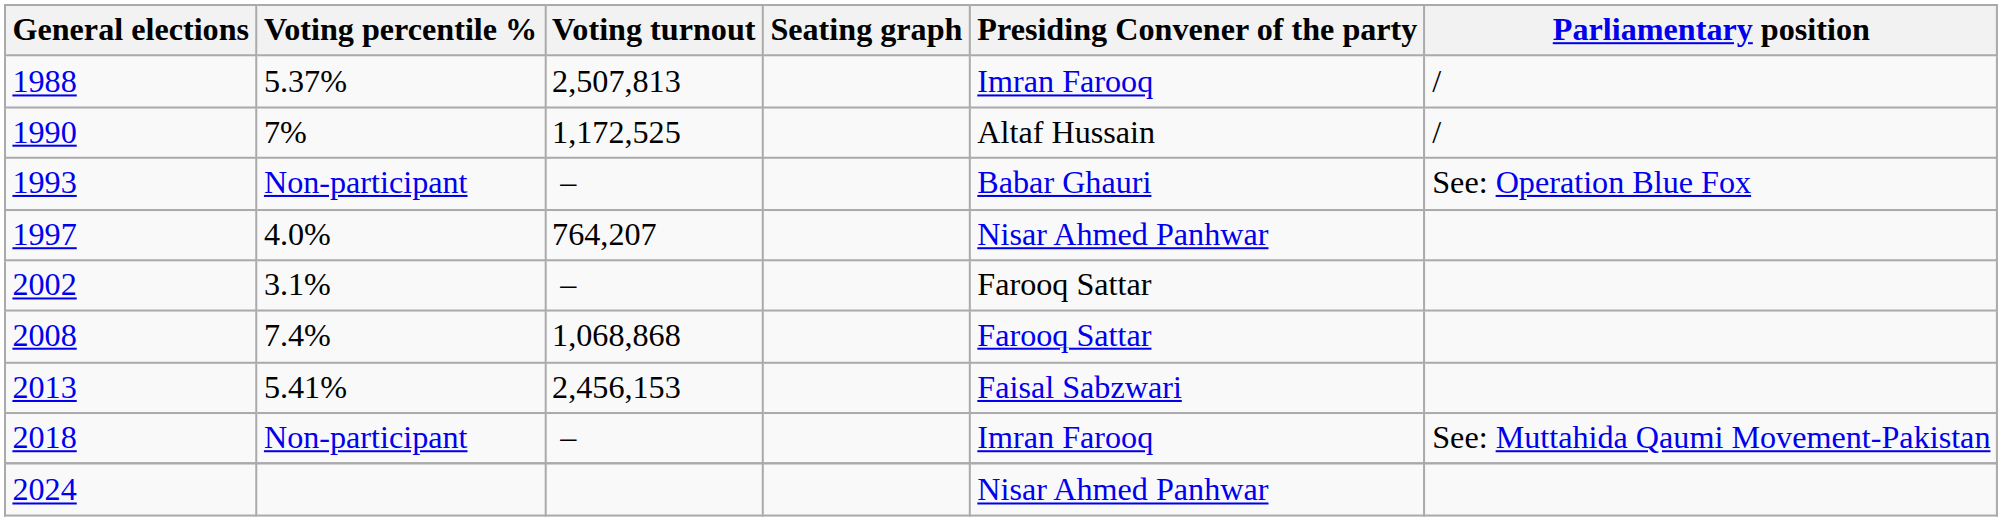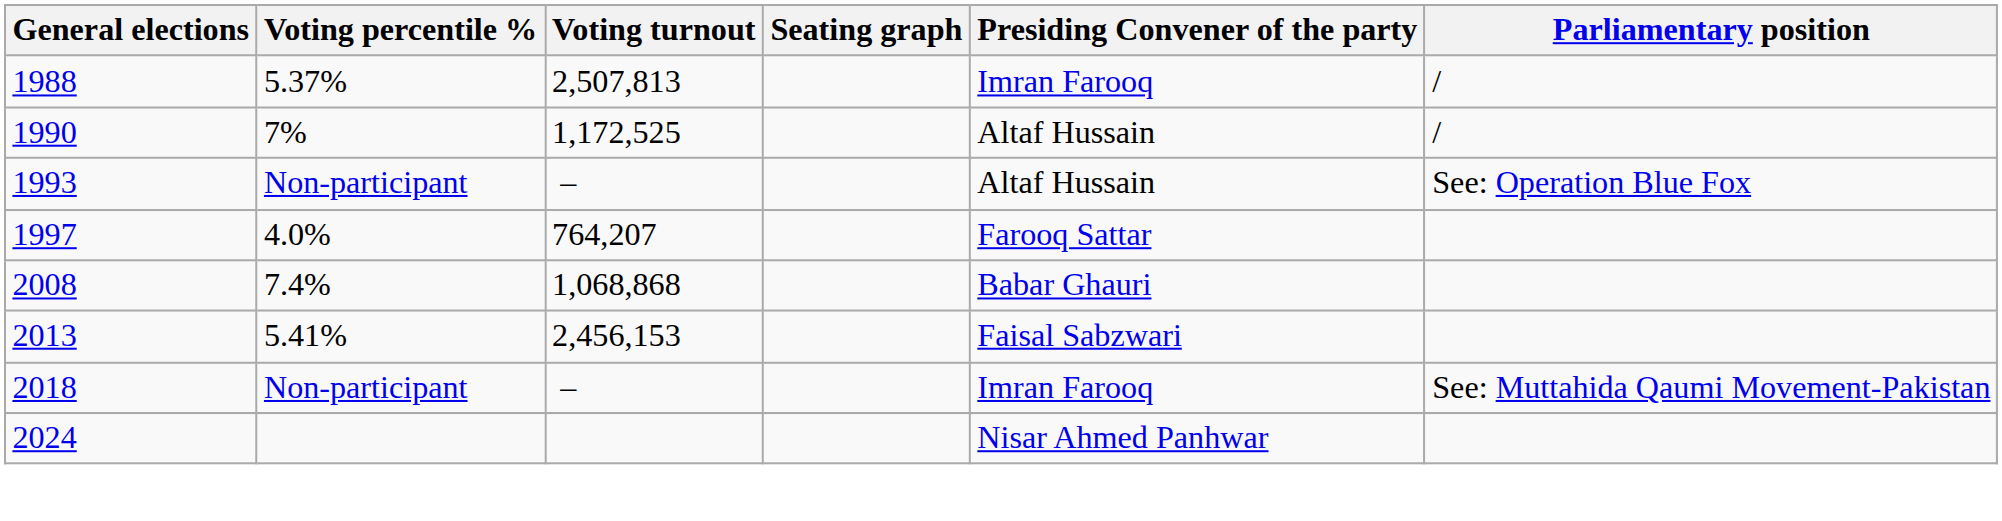1993 | Presiding Convener of the party: Babar Ghauri -> Altaf Hussain
1997 | Presiding Convener of the party: Nisar Ahmed Panhwar -> Farooq Sattar
- row: 2002 | 3.1% | – | Farooq Sattar
2008 | Presiding Convener of the party: Farooq Sattar -> Babar Ghauri
